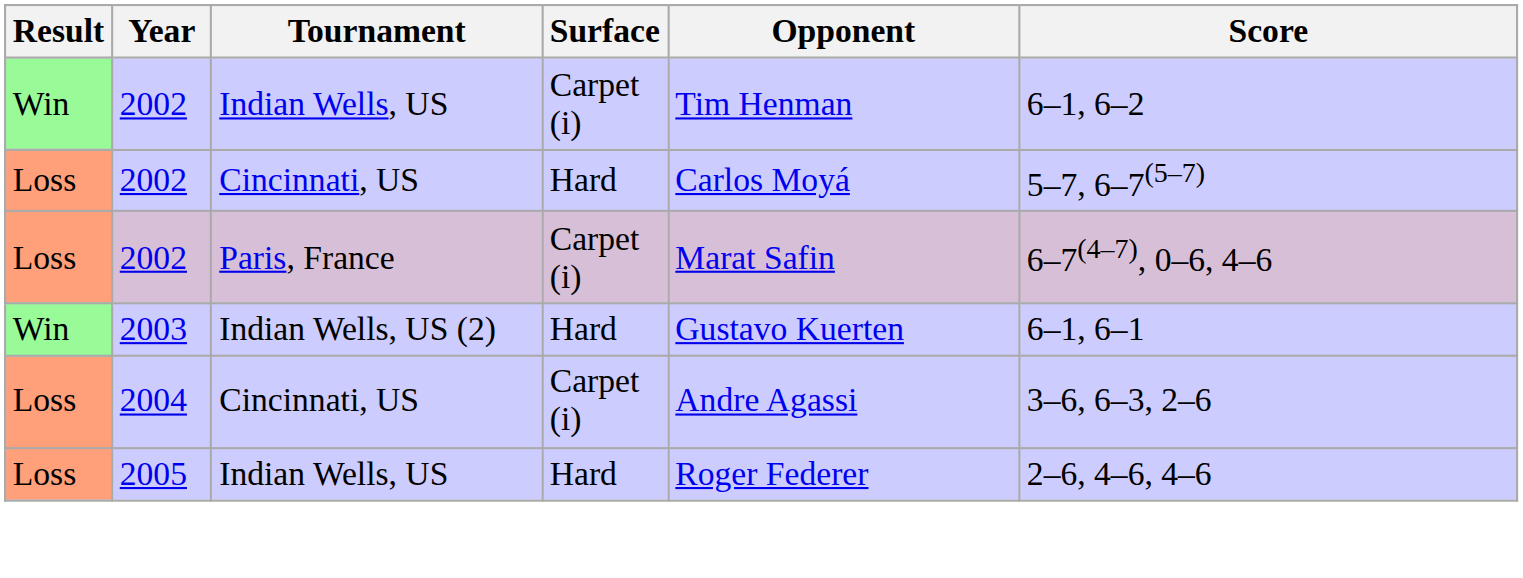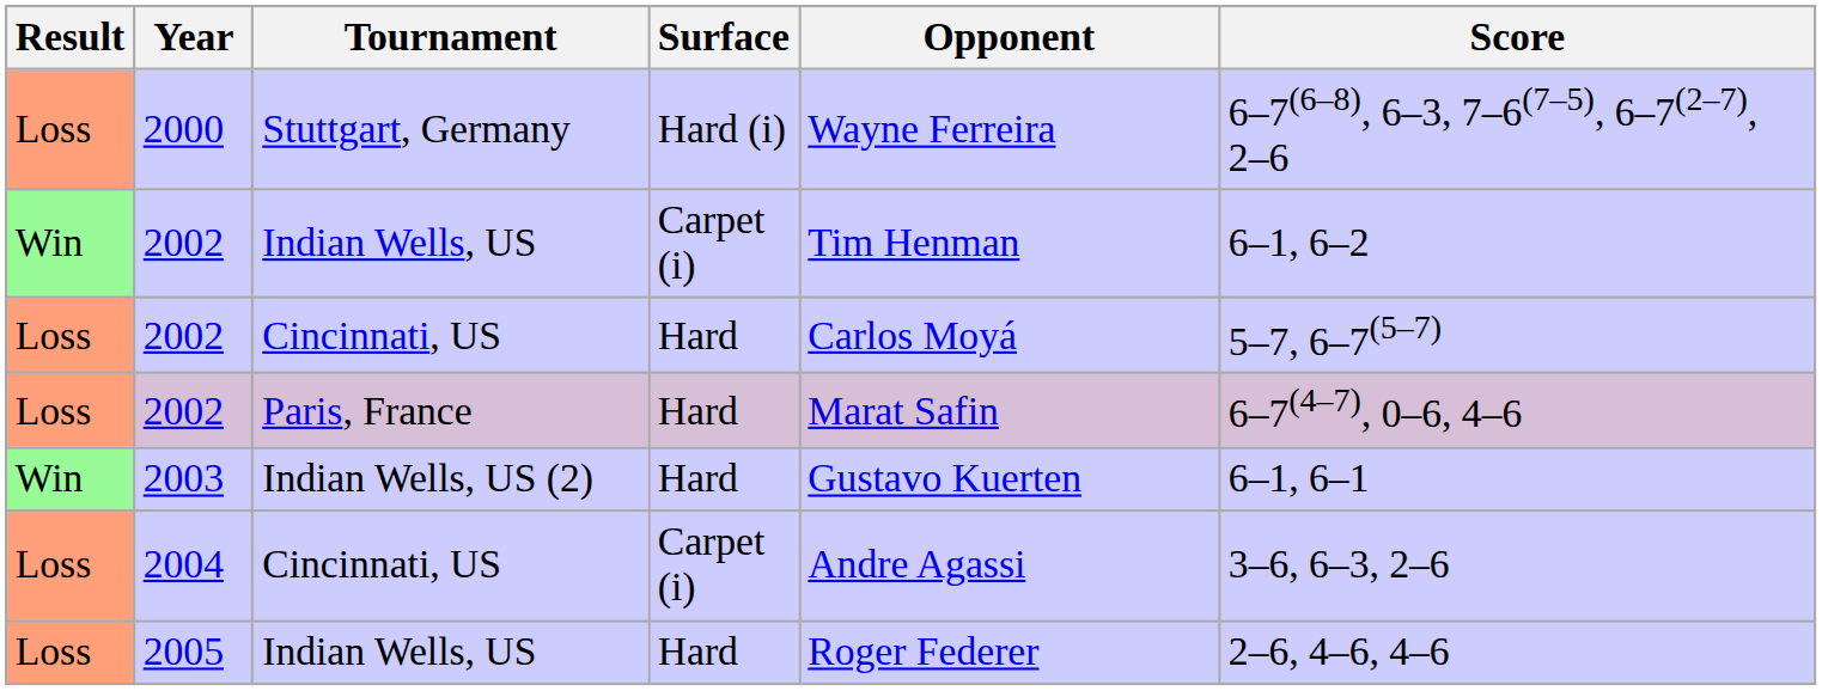+ row: Loss | 2000 | Stuttgart, Germany | Hard (i) | Wayne Ferreira | 6–7(6–8), 6–3, 7–6(7–5), 6–7(2–7), 2–6
2002 / Paris, France | Surface: Carpet (i) -> Hard
